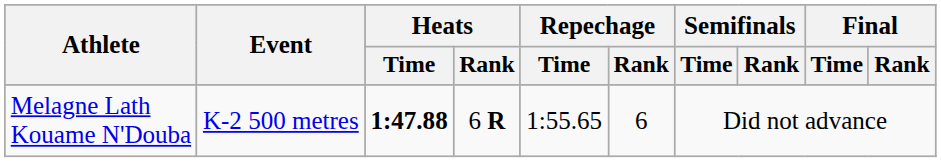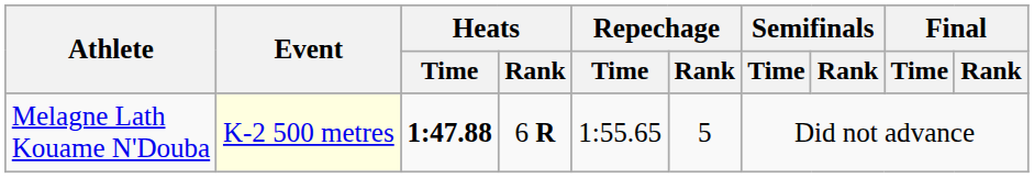Melagne Lath Kouame N'Douba | Event: no background -> lightyellow background
Melagne Lath Kouame N'Douba | Repechage / Rank: 6 -> 5
